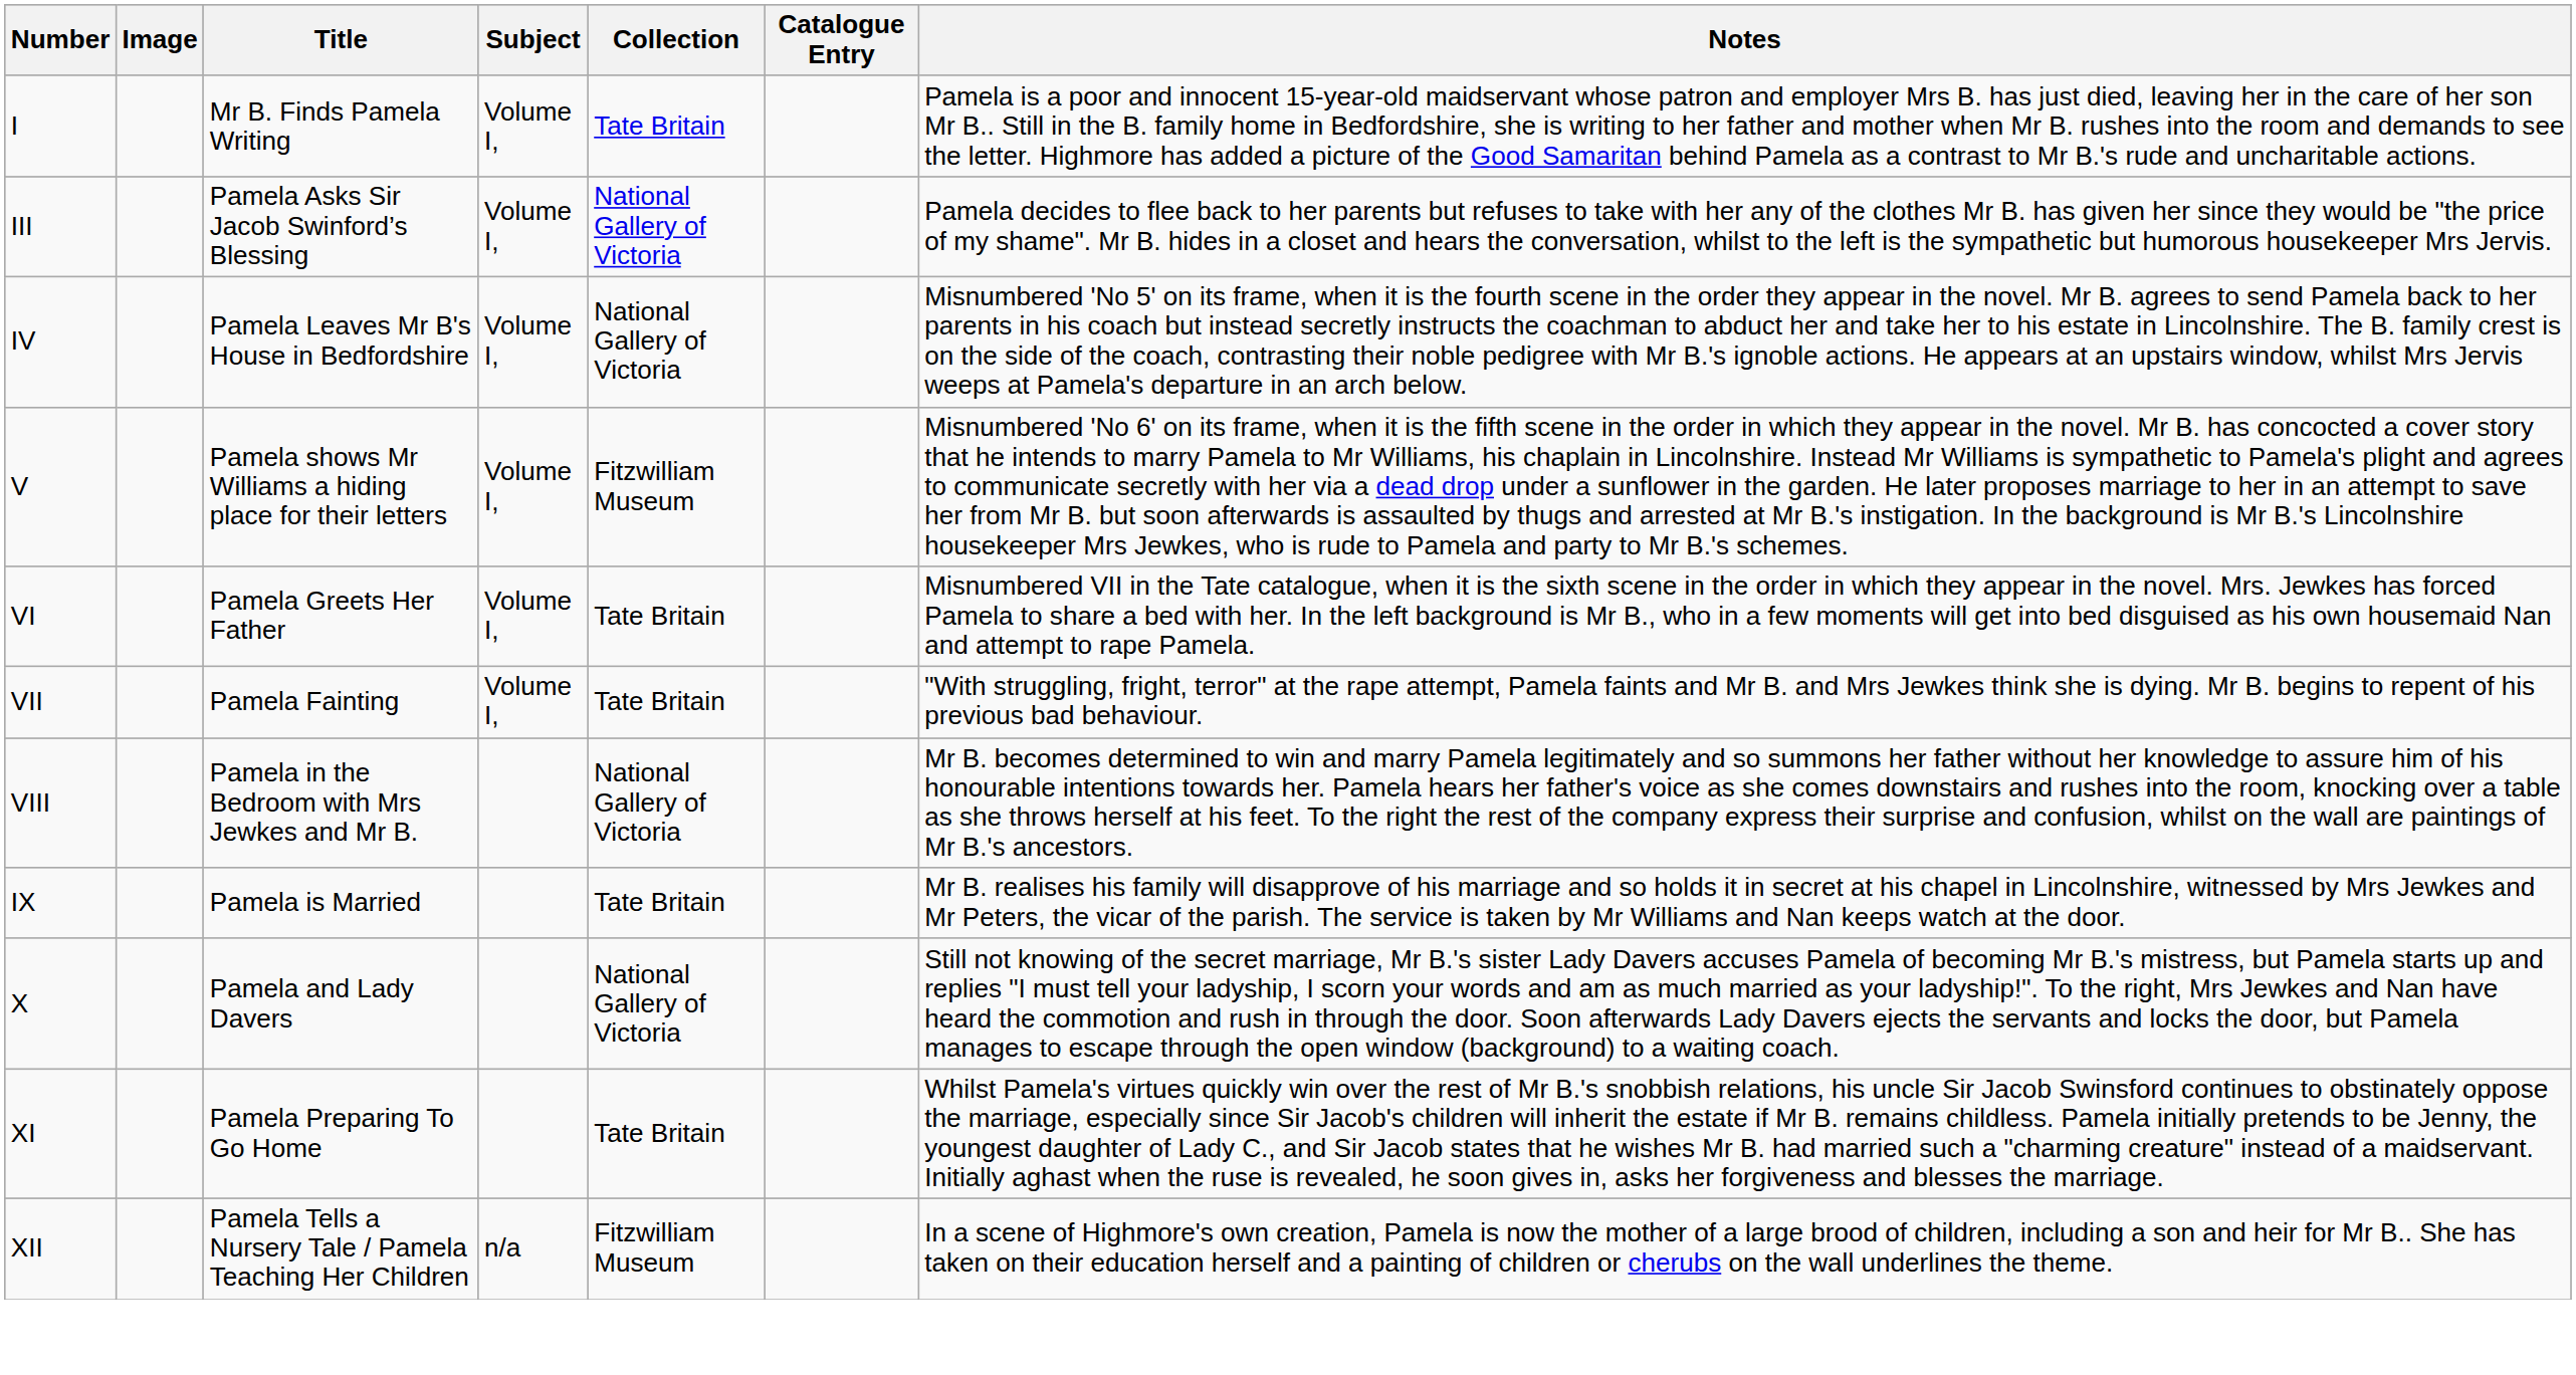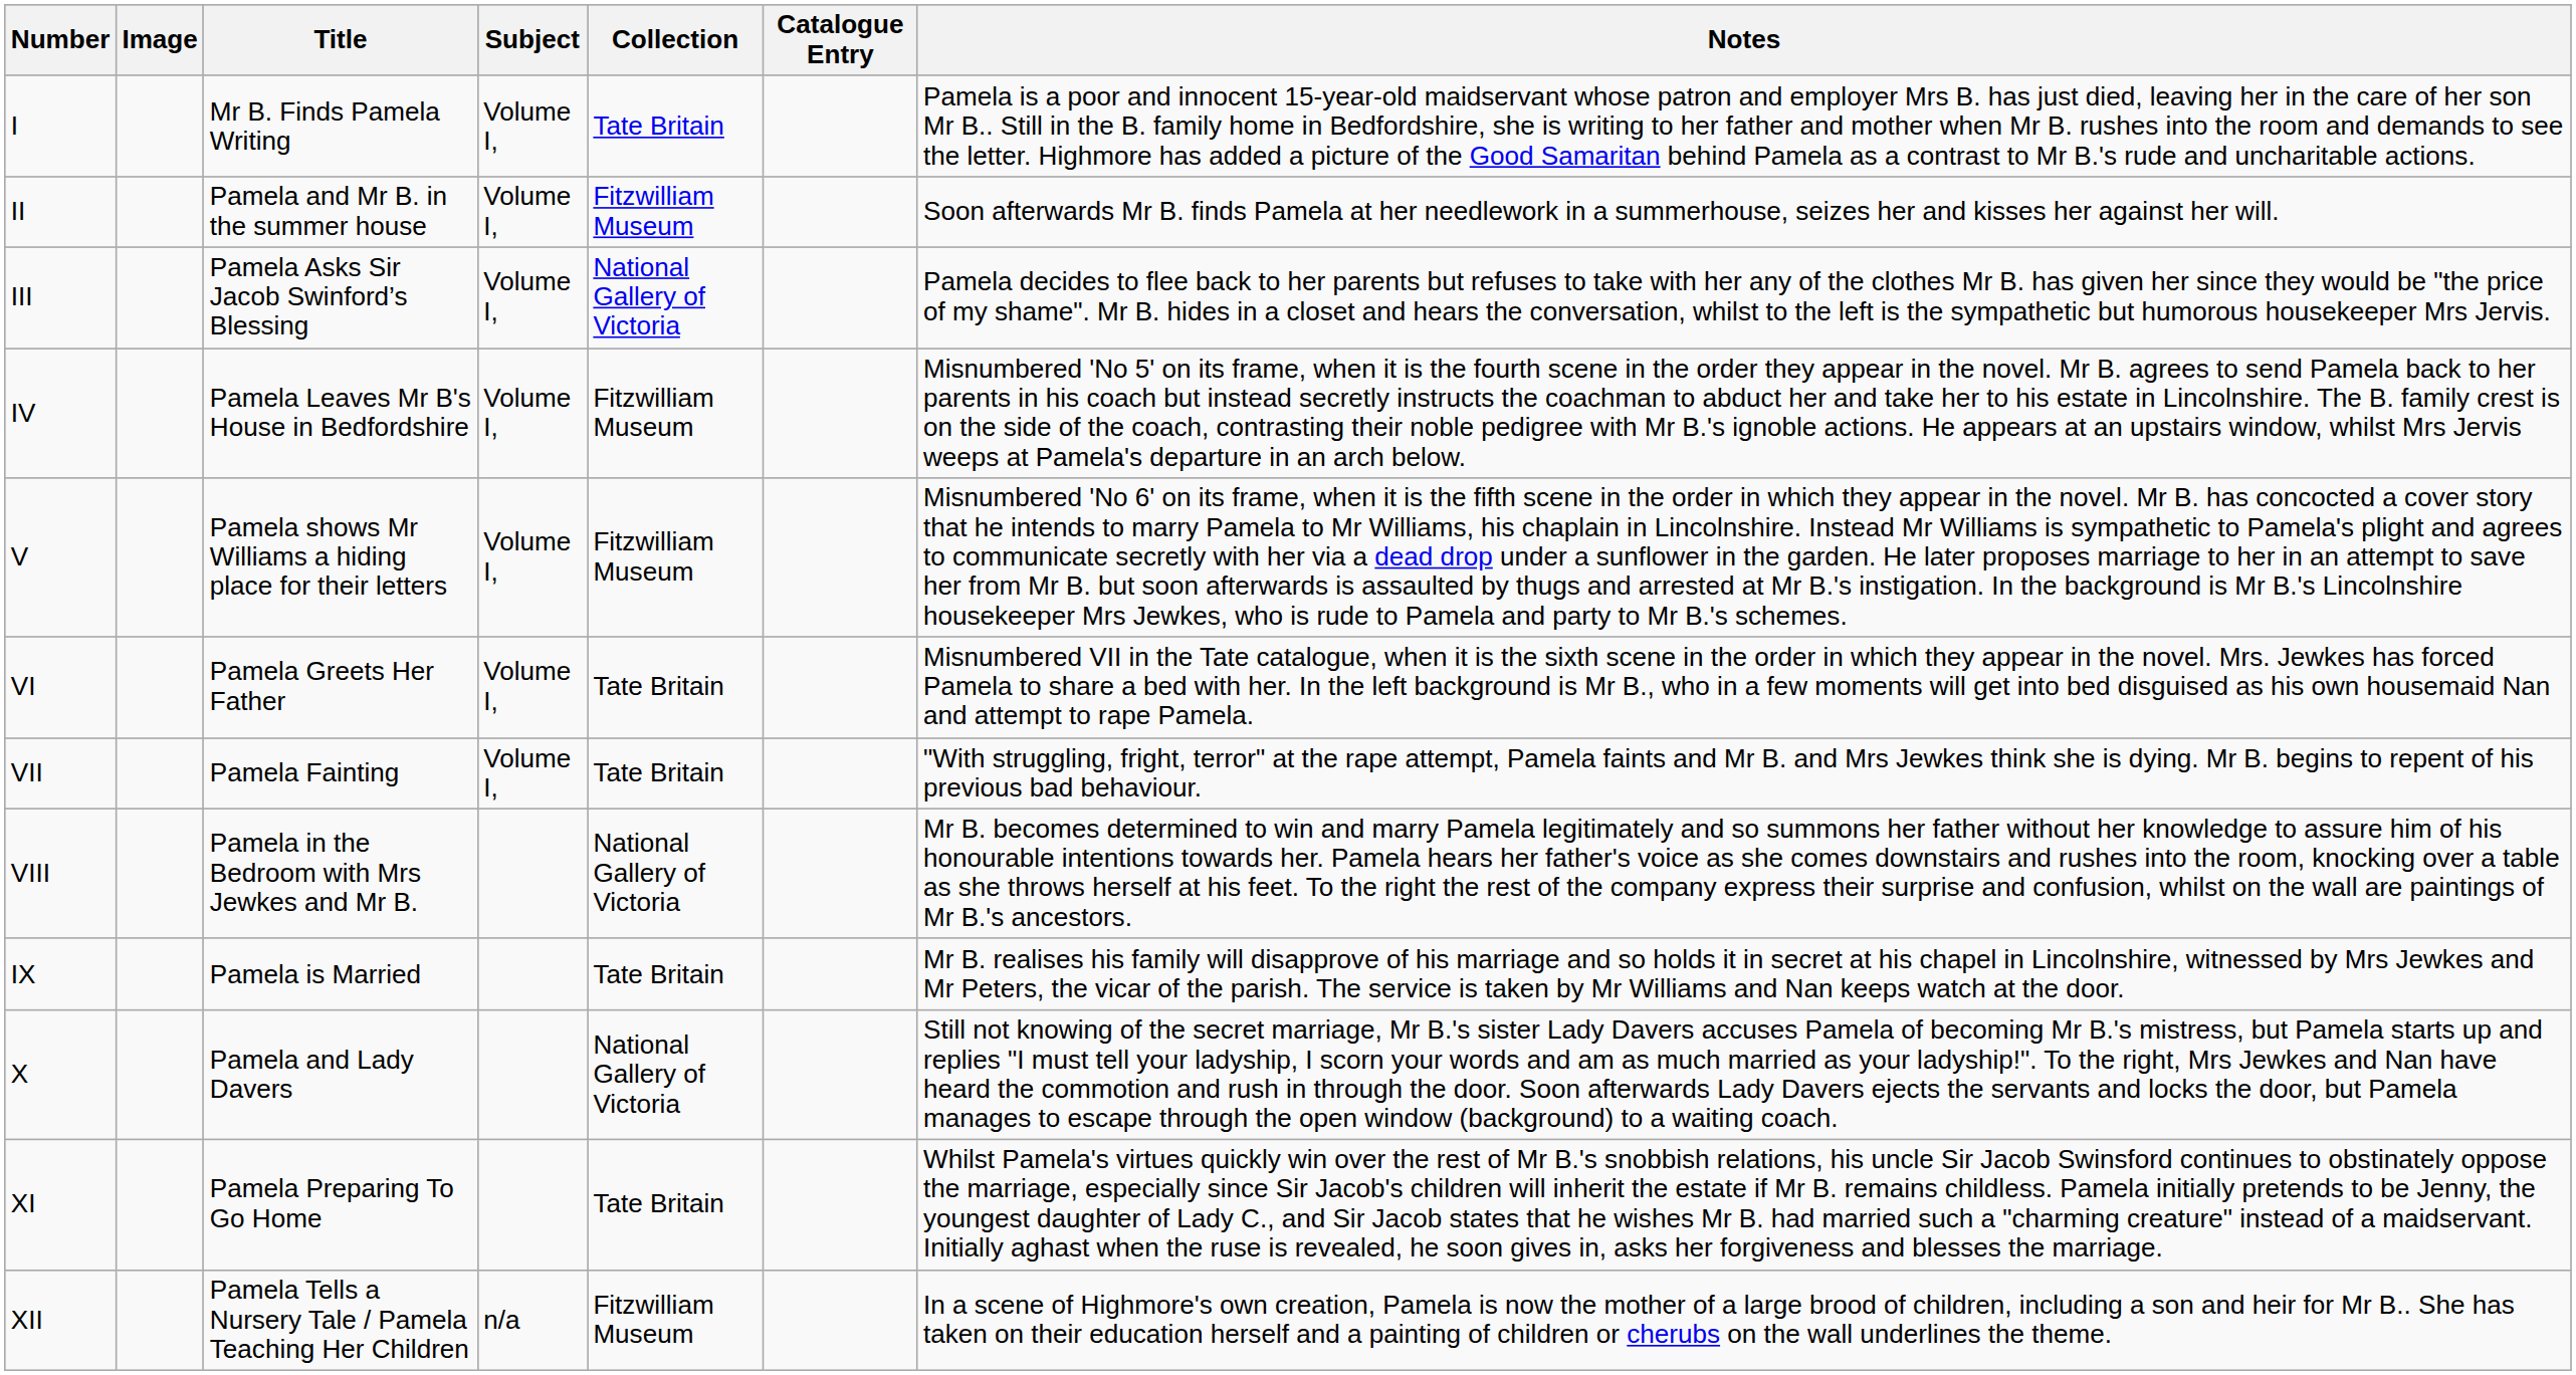+ row: II | Pamela and Mr B. in the summer house | Volume I, | Fitzwilliam Museum | Soon afterwards Mr B. finds Pamela at her needlework in a summerhouse, seizes her and kisses her against her will.
IV | Collection: National Gallery of Victoria -> Fitzwilliam Museum
